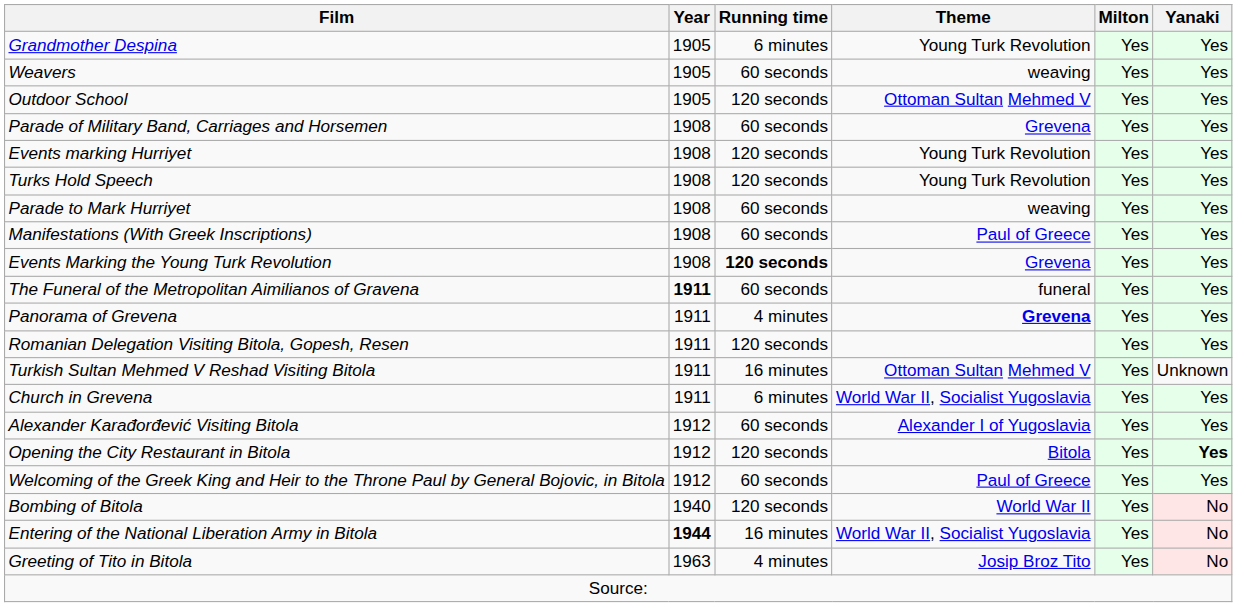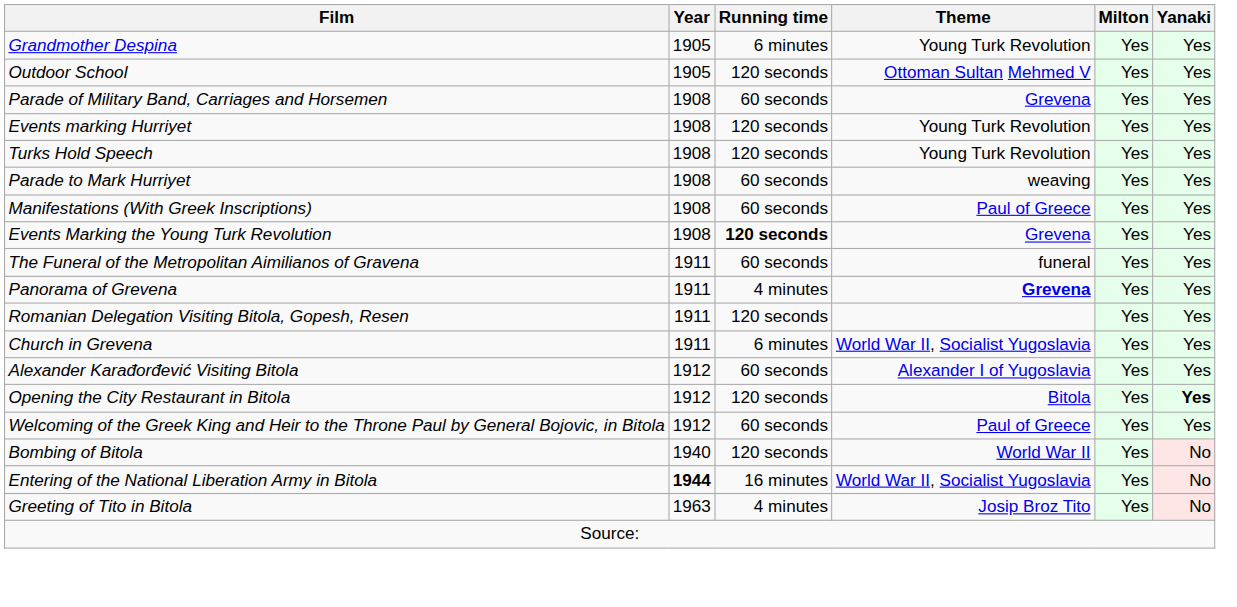- row: Weavers | 1905 | 60 seconds | weaving | Yes | Yes
The Funeral of the Metropolitan Aimilianos of Gravena | Year: bold -> normal
- row: Turkish Sultan Mehmed V Reshad Visiting Bitola | 1911 | 16 minutes | Ottoman Sultan Mehmed V | Yes | Unknown
